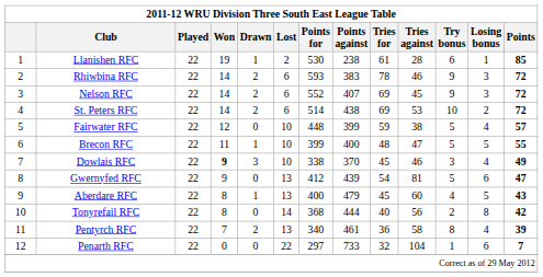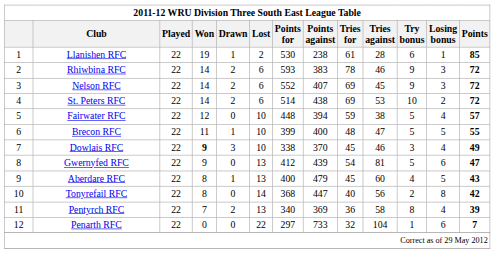Fairwater RFC | Points against: 399 -> 394
Tonyrefail RFC | Points against: 444 -> 447
Pentyrch RFC | Points against: 461 -> 369
